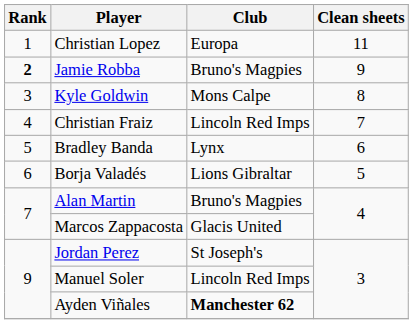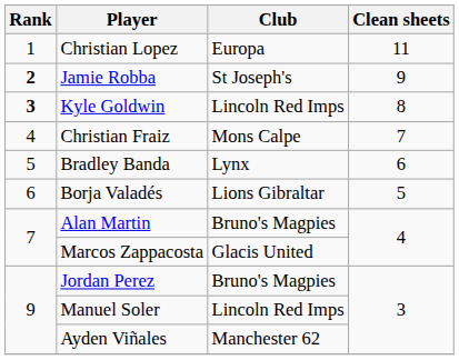Jamie Robba | Club: Bruno's Magpies -> St Joseph's
Kyle Goldwin | Rank: normal -> bold
Kyle Goldwin | Club: Mons Calpe -> Lincoln Red Imps
Christian Fraiz | Club: Lincoln Red Imps -> Mons Calpe
Jordan Perez | Club: St Joseph's -> Bruno's Magpies
Ayden Viñales | Club: bold -> normal
